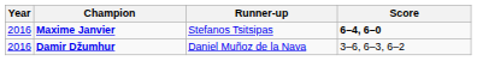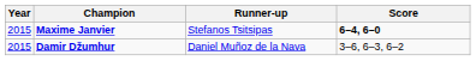Maxime Janvier | Year: 2016 -> 2015
Damir Džumhur | Year: 2016 -> 2015
